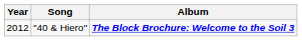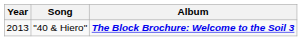"40 & Hiero" | Year: 2012 -> 2013
